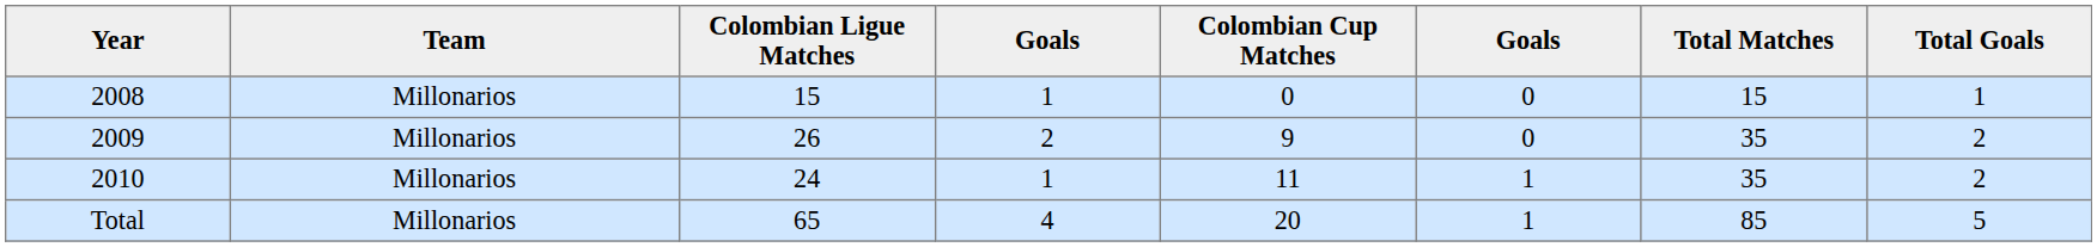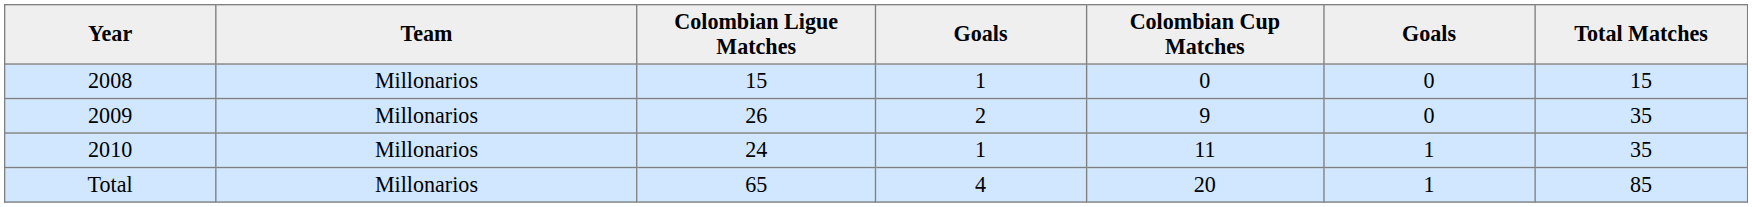- column: Total Goals | 1 | 2 | 2 | 5
